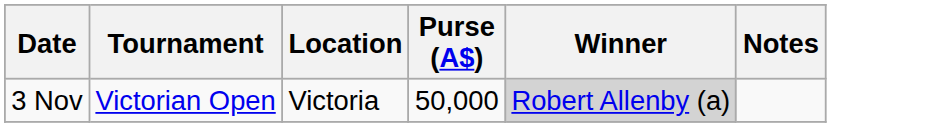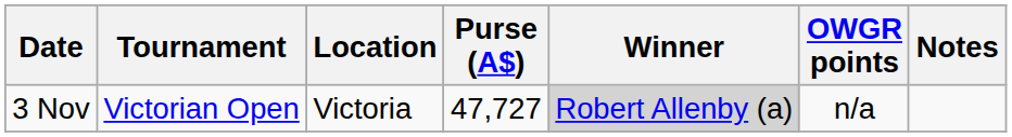+ column: OWGR points | n/a
3 Nov | Purse (A$): 50,000 -> 47,727
